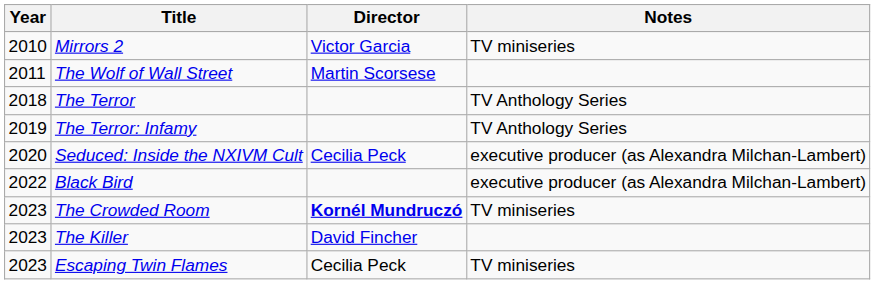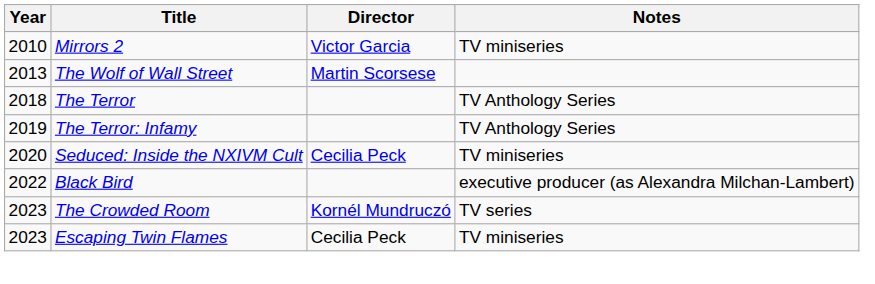The Wolf of Wall Street | Year: 2011 -> 2013
Seduced: Inside the NXIVM Cult | Notes: executive producer (as Alexandra Milchan-Lambert) -> TV miniseries
The Crowded Room | Director: bold -> normal
The Crowded Room | Notes: TV miniseries -> TV series
- row: 2023 | The Killer | David Fincher
